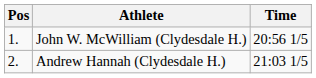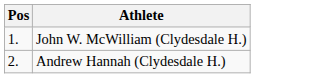- column: Time | 20:56 1/5 | 21:03 1/5
